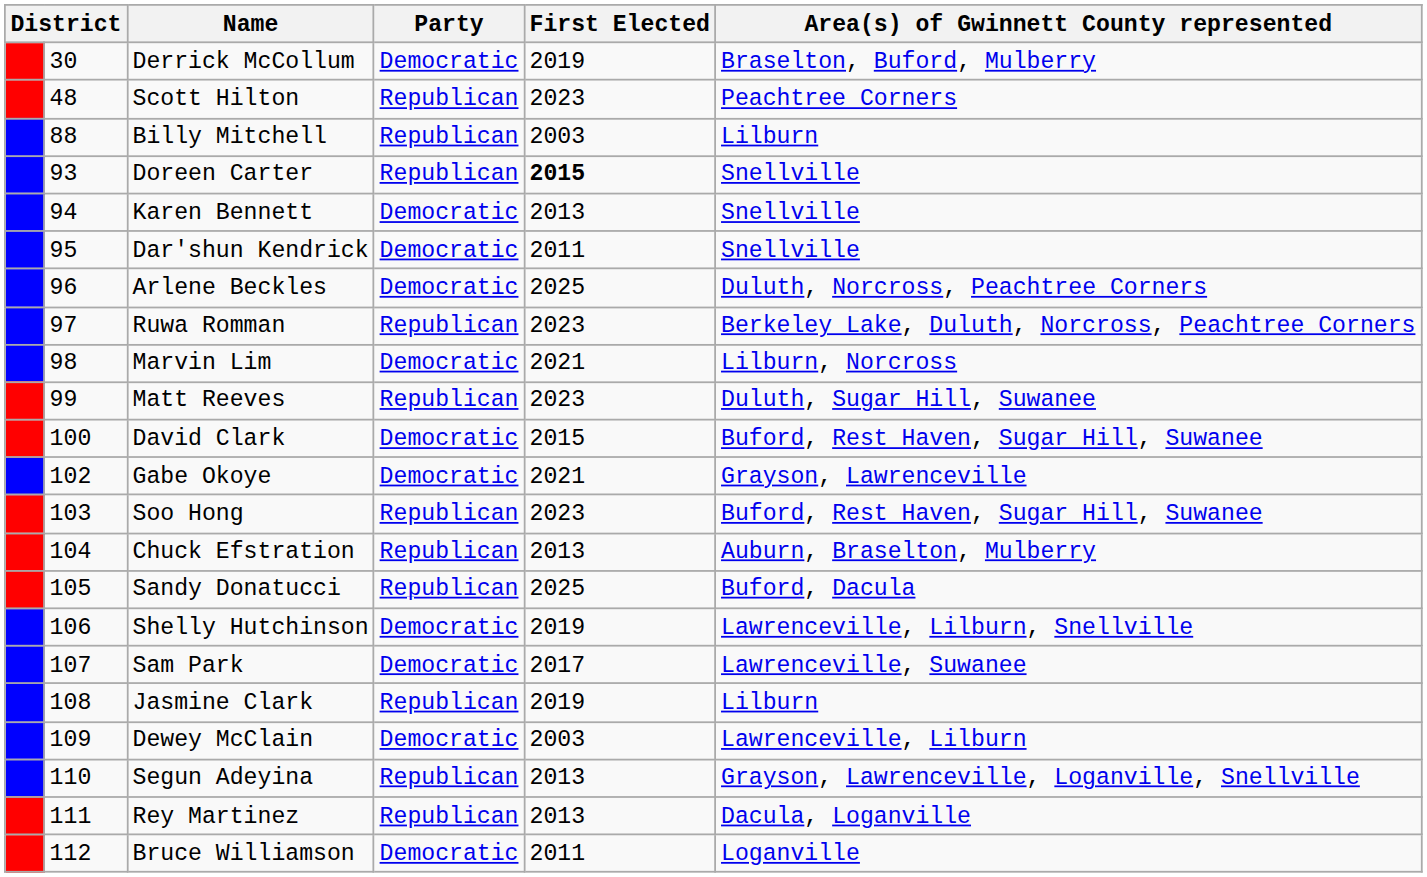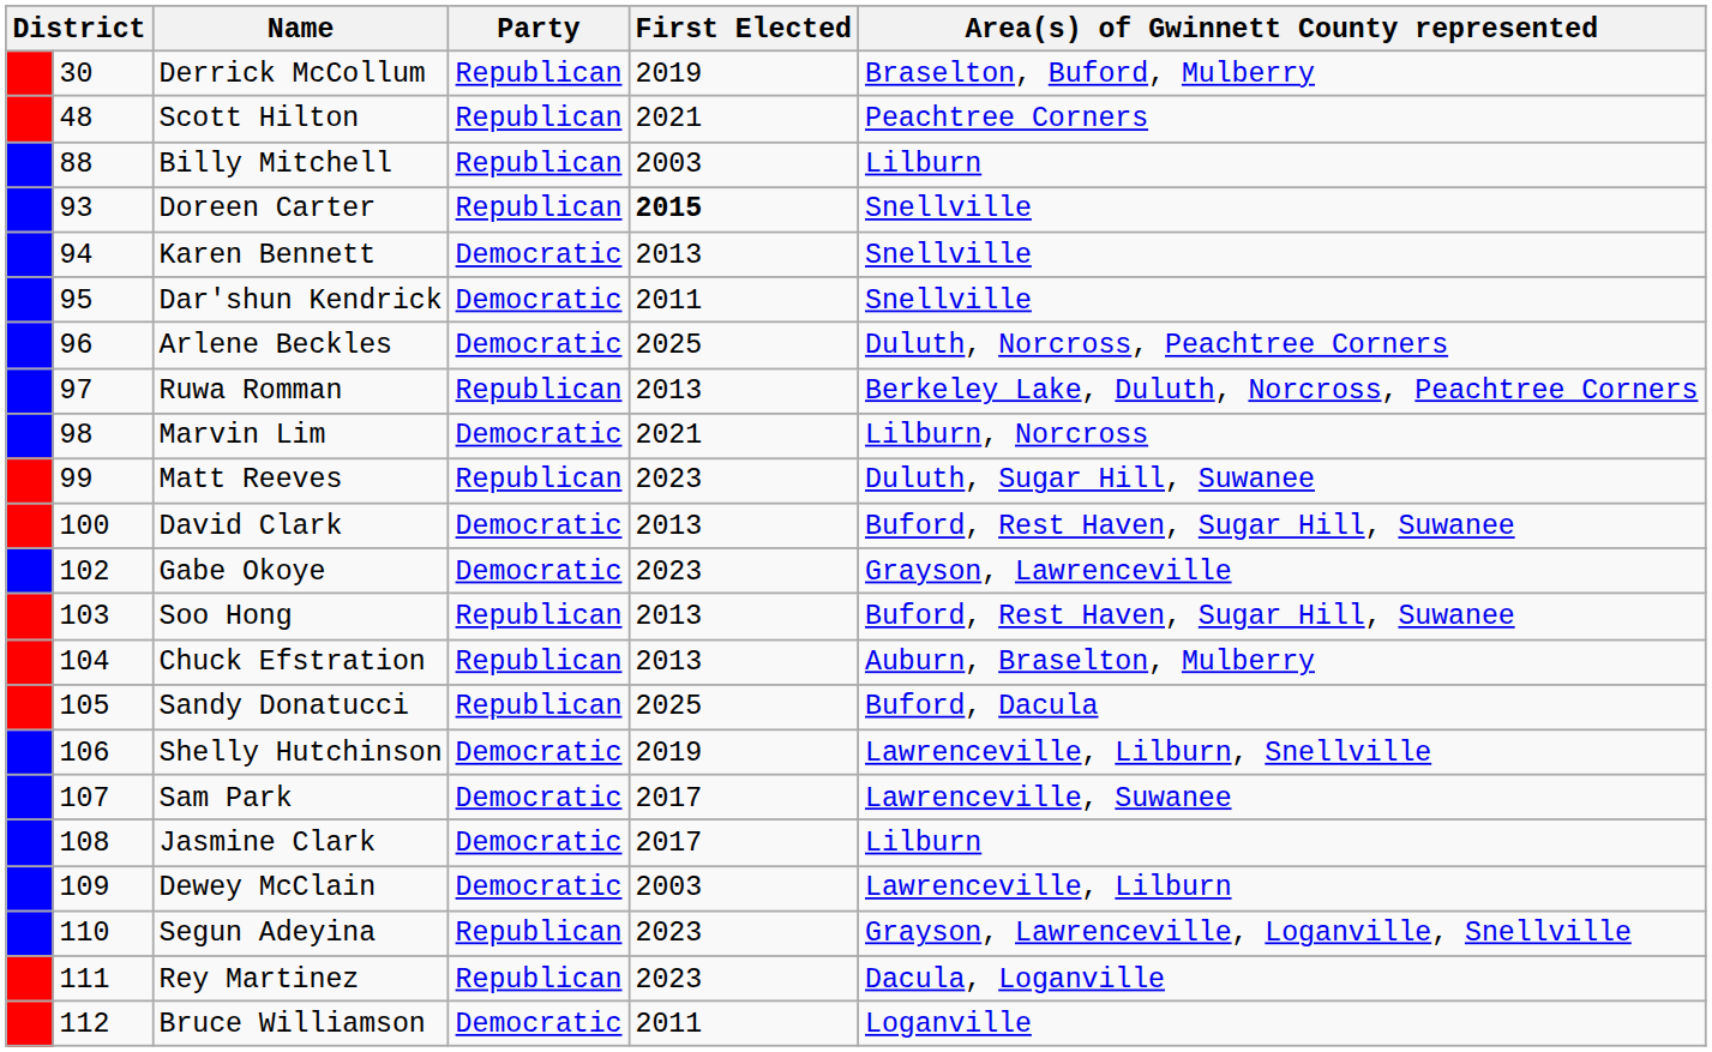Derrick McCollum | Party: Democratic -> Republican
Scott Hilton | First Elected: 2023 -> 2021
Ruwa Romman | First Elected: 2023 -> 2013
David Clark | First Elected: 2015 -> 2013
Gabe Okoye | First Elected: 2021 -> 2023
Soo Hong | First Elected: 2023 -> 2013
Jasmine Clark | Party: Republican -> Democratic
Jasmine Clark | First Elected: 2019 -> 2017
Segun Adeyina | First Elected: 2013 -> 2023
Rey Martinez | First Elected: 2013 -> 2023
